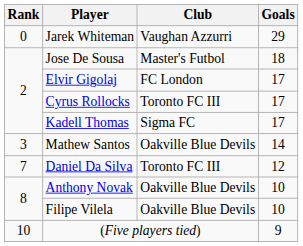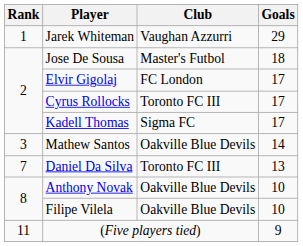Jarek Whiteman | Rank: 0 -> 1
Daniel Da Silva | Goals: 12 -> 13
(Five players tied) | Rank: 10 -> 11
